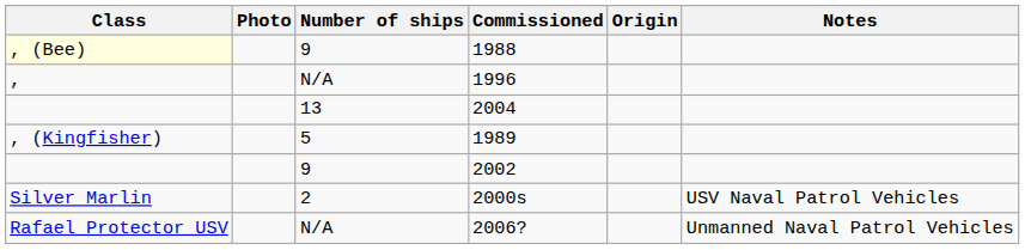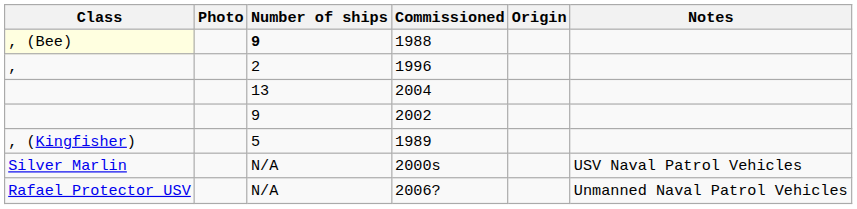1988 | Number of ships: normal -> bold
1996 | Number of ships: N/A -> 2
rows swapped: 1989 <-> 2002
2000s | Number of ships: 2 -> N/A
